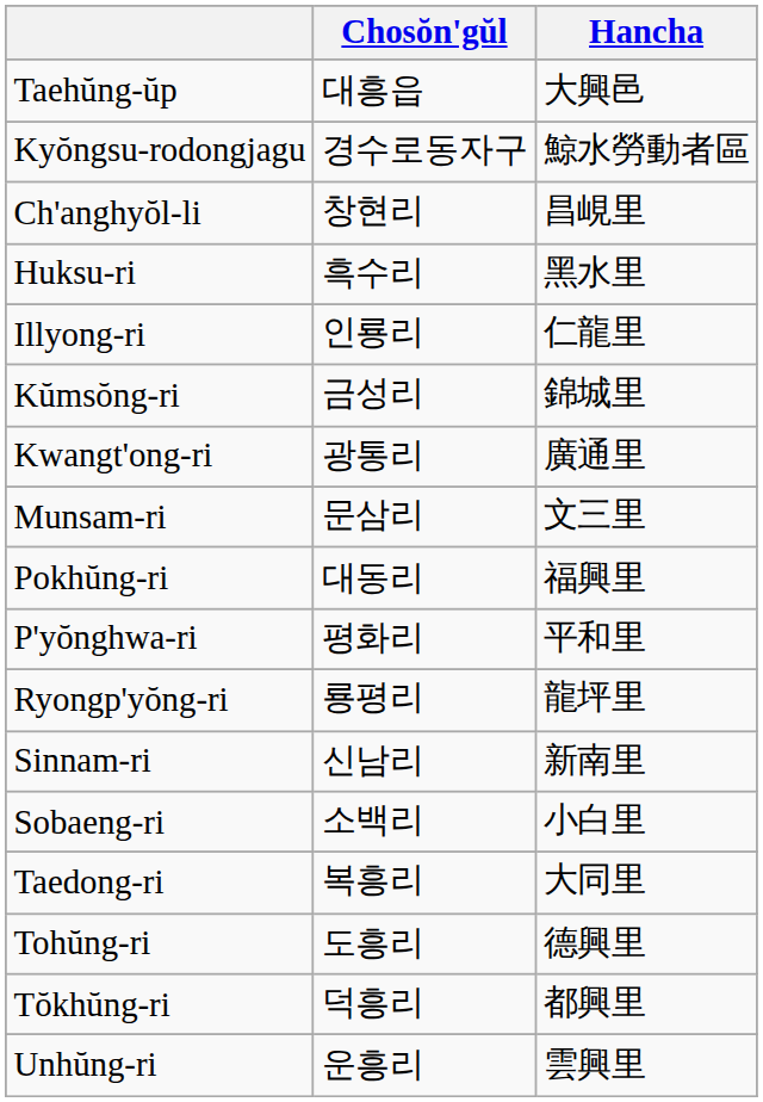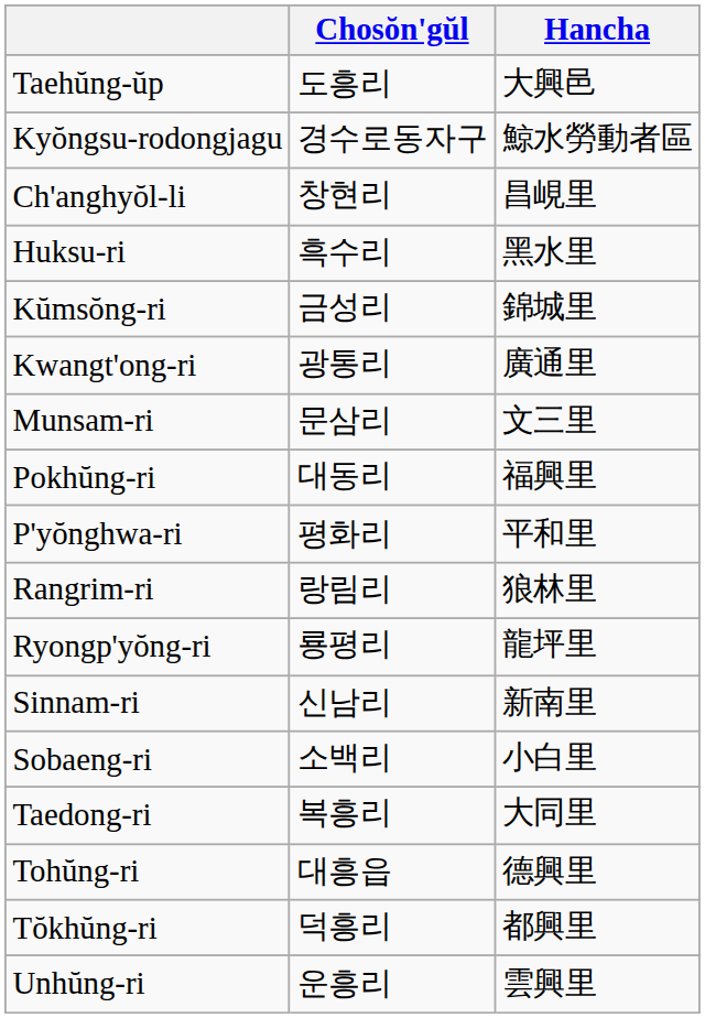Taehŭng-ŭp | Chosŏn'gŭl: 대흥읍 -> 도흥리
- row: Illyong-ri | 인룡리 | 仁龍里
+ row: Rangrim-ri | 랑림리 | 狼林里
Tohŭng-ri | Chosŏn'gŭl: 도흥리 -> 대흥읍
